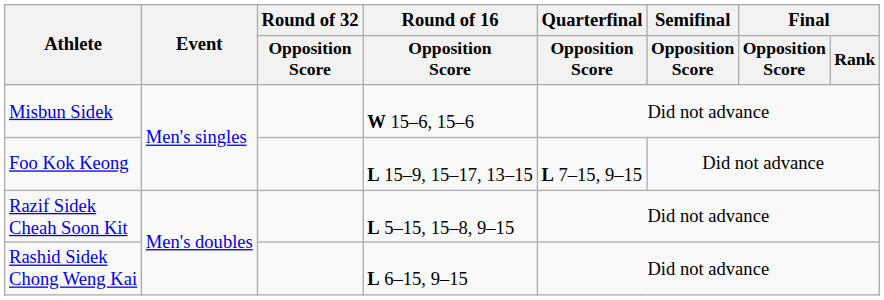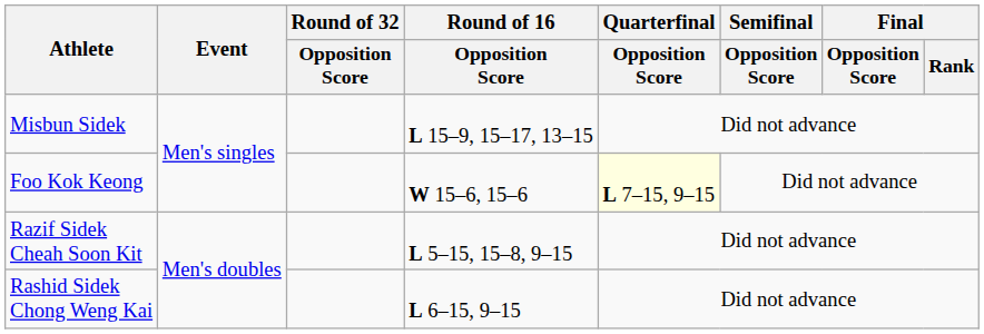Misbun Sidek | Round of 16 / Opposition Score: W 15–6, 15–6 -> L 15–9, 15–17, 13–15
Foo Kok Keong | Round of 16 / Opposition Score: L 15–9, 15–17, 13–15 -> W 15–6, 15–6
Foo Kok Keong | Quarterfinal / Opposition Score: no background -> lightyellow background
